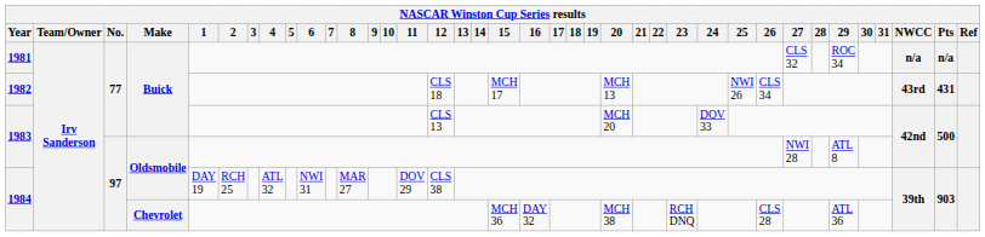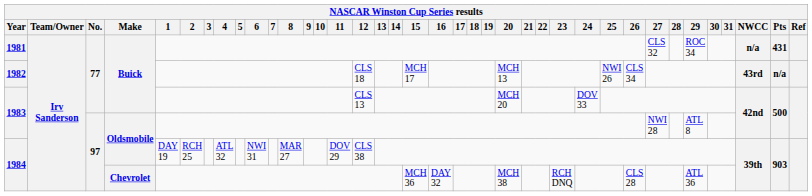1981 | Pts: n/a -> 431
1982 | Pts: 431 -> n/a
